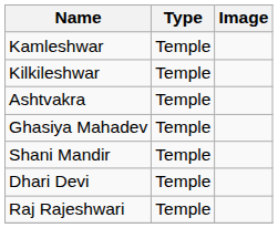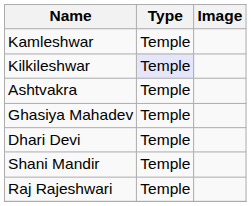Kilkileshwar | Type: no background -> lavender background
rows swapped: Shani Mandir <-> Dhari Devi
